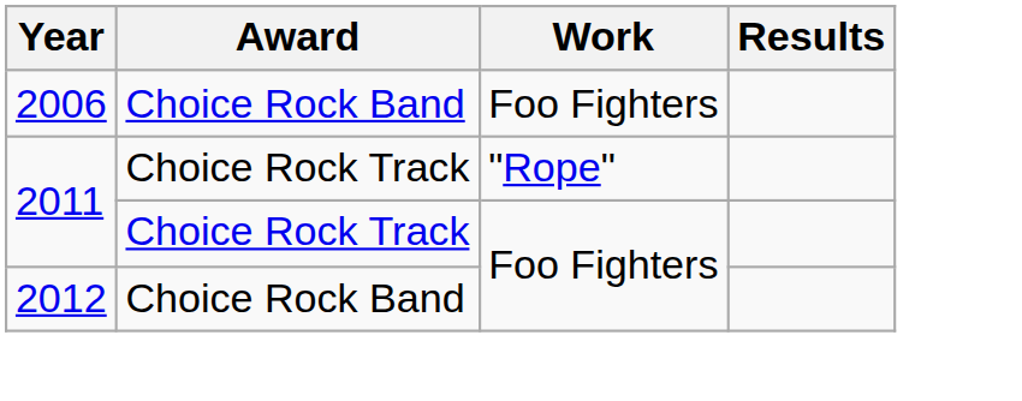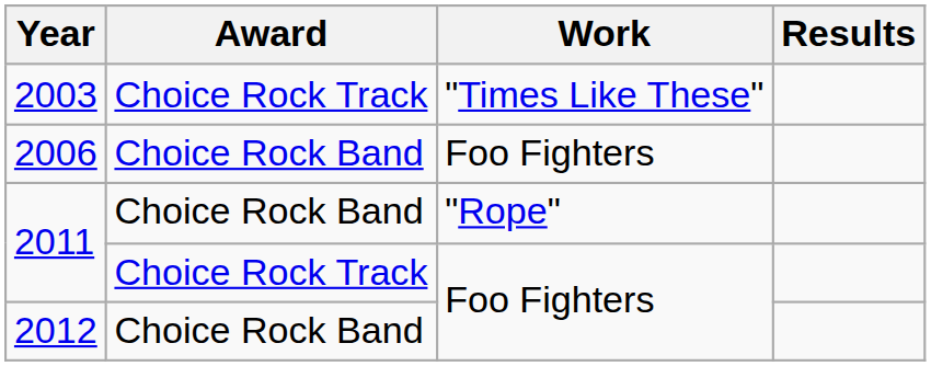+ row: 2003 | Choice Rock Track | "Times Like These"
2011 / "Rope" | Award: Choice Rock Track -> Choice Rock Band
